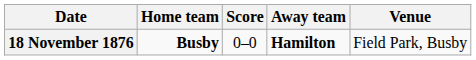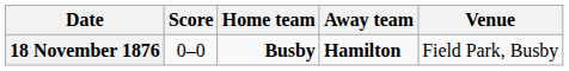columns swapped: Home team <-> Score
